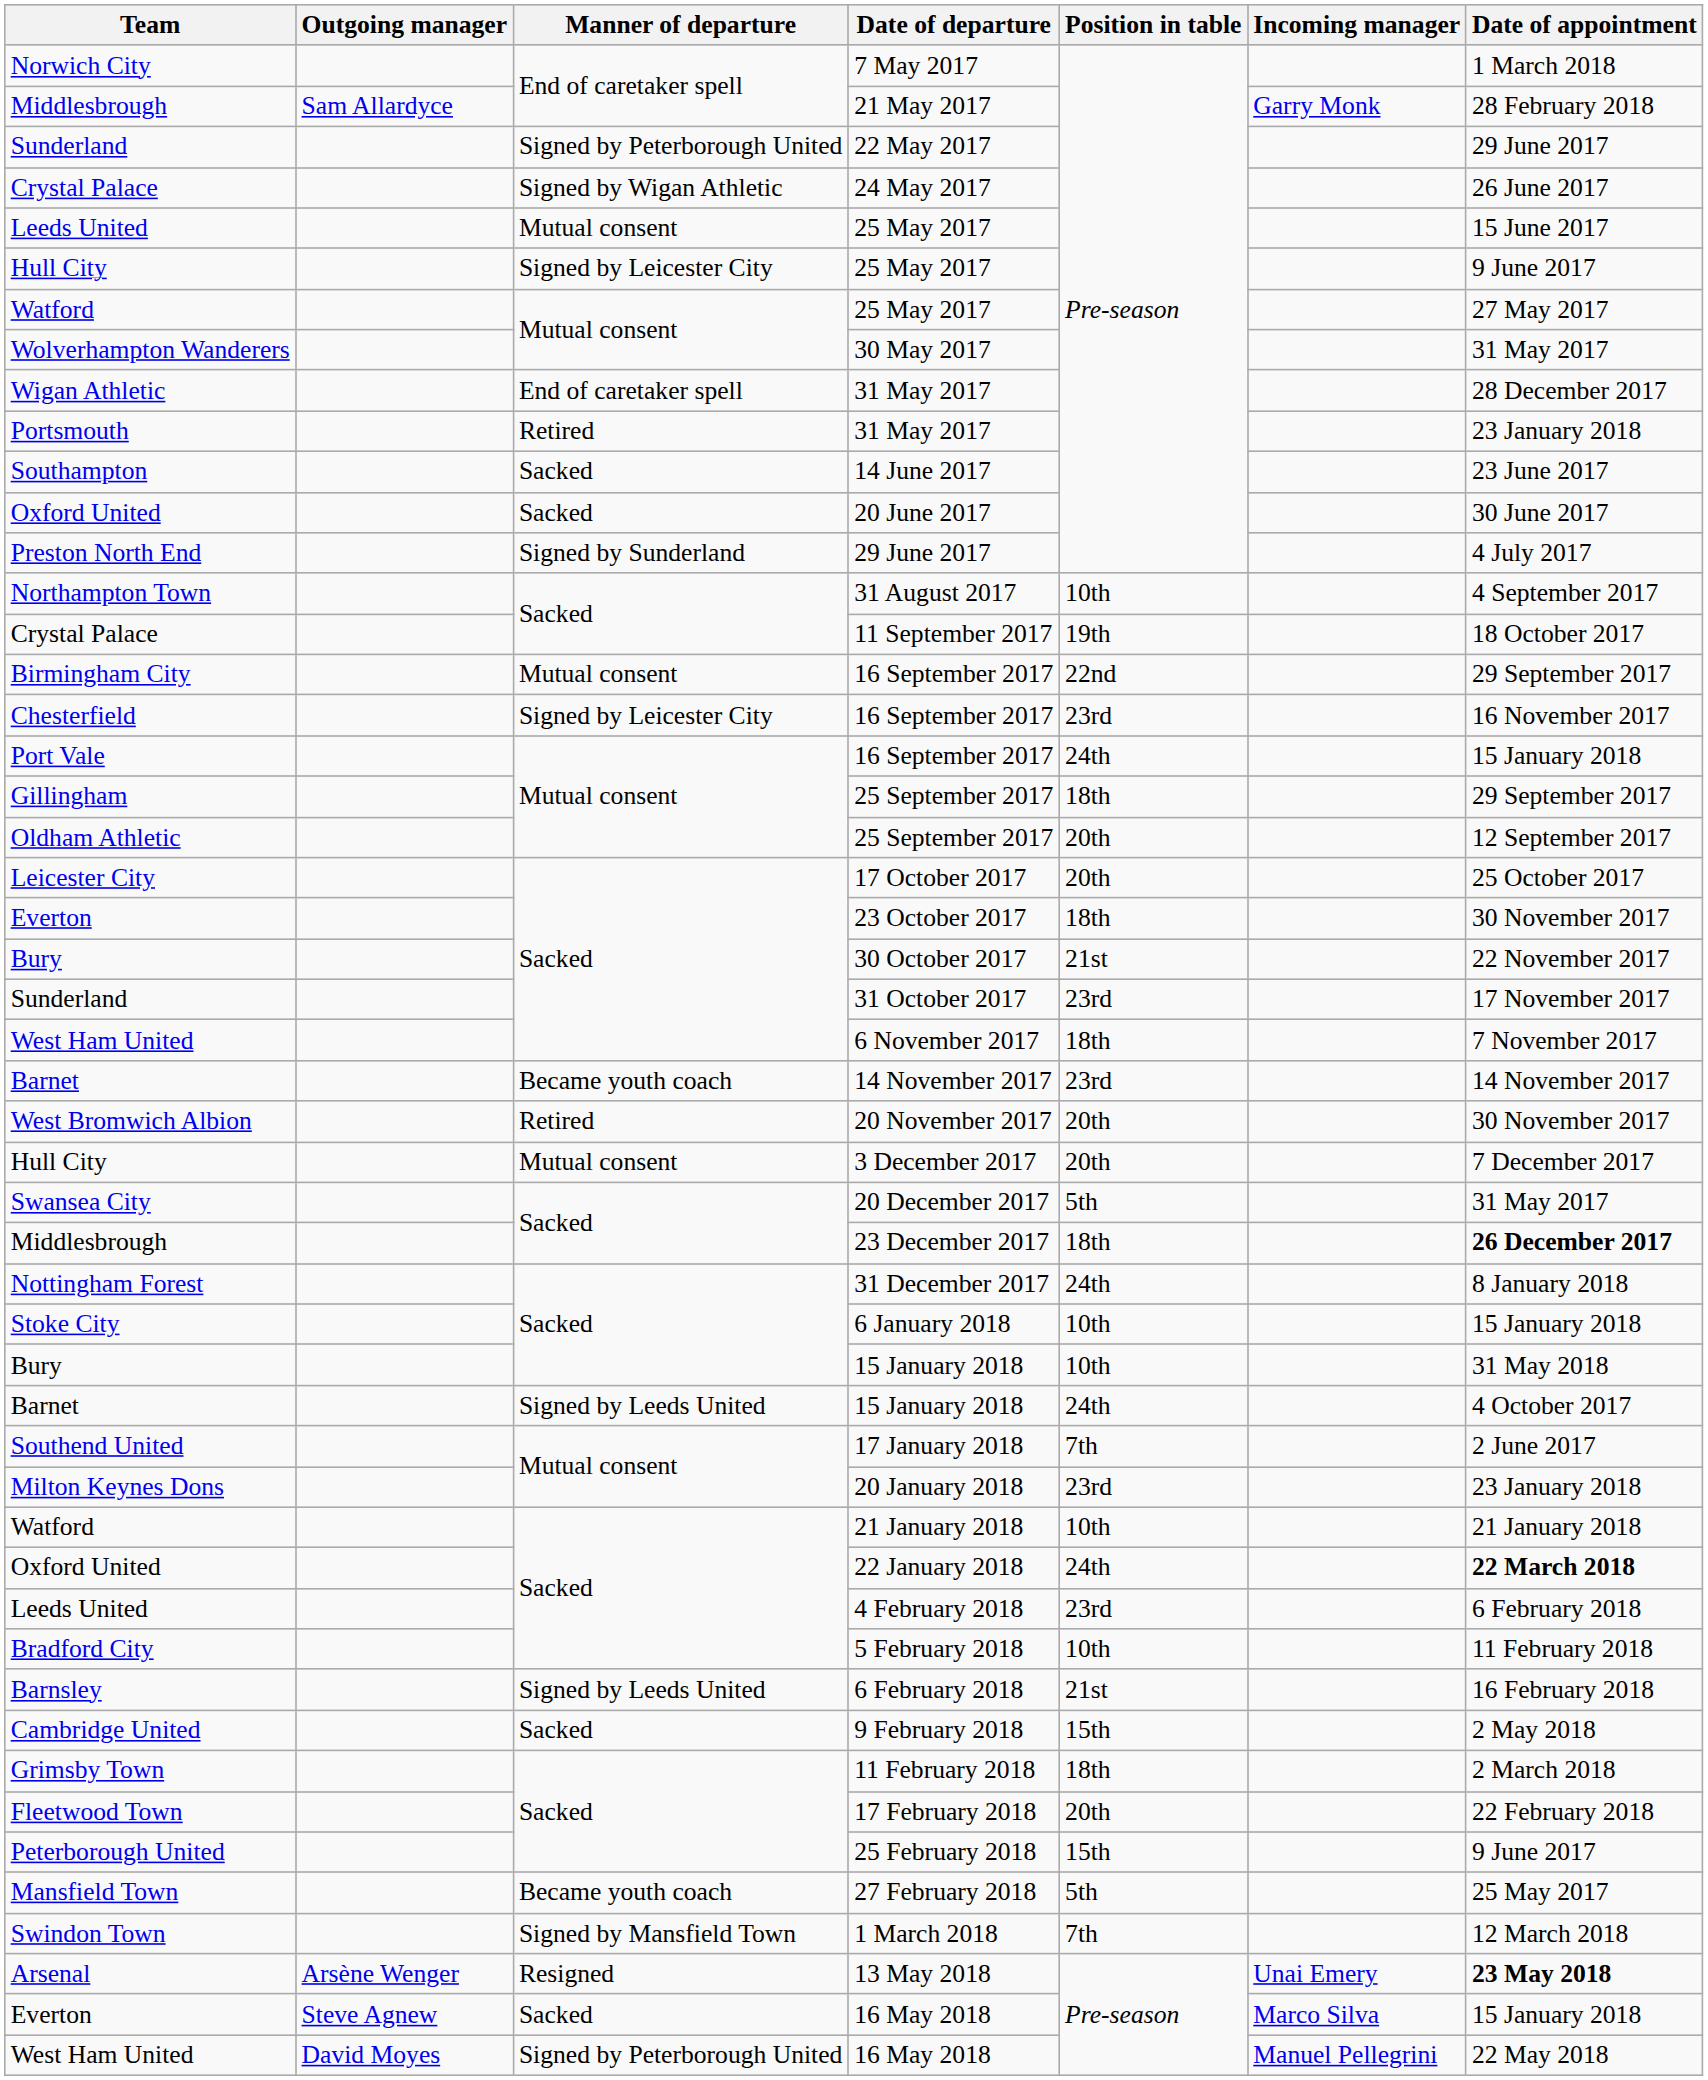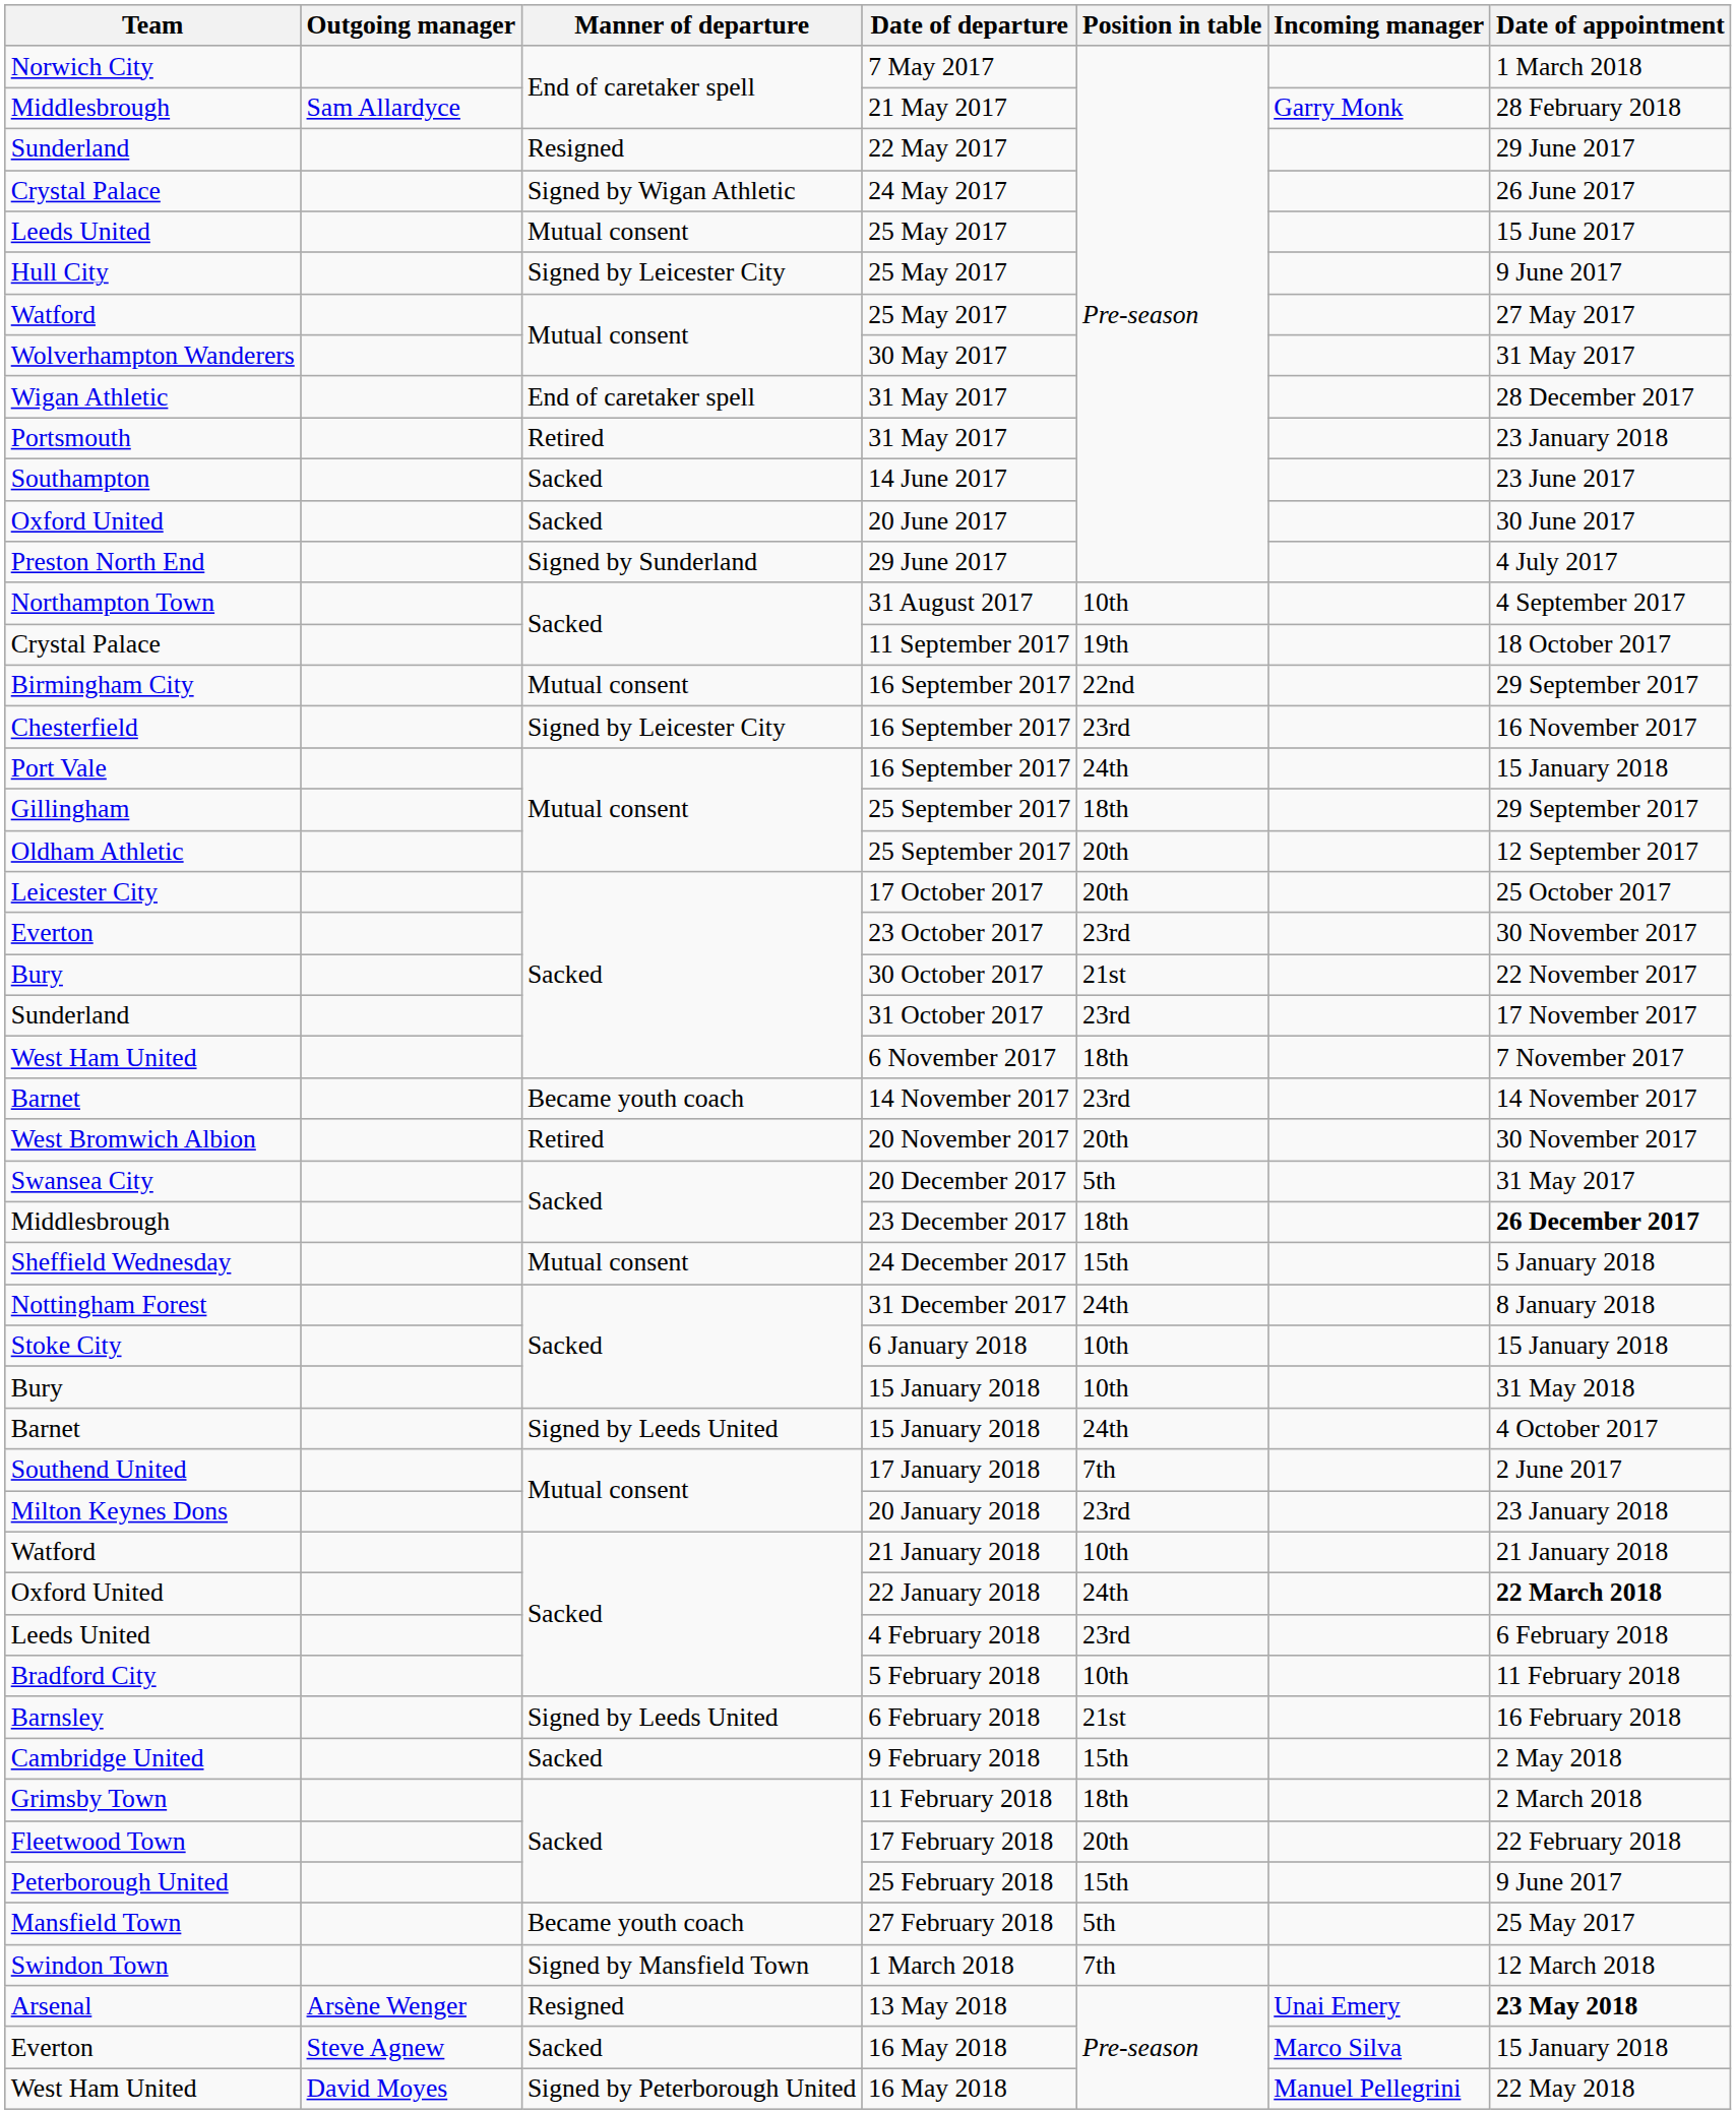22 May 2017 | Manner of departure: Signed by Peterborough United -> Resigned
23 October 2017 | Position in table: 18th -> 23rd
- row: Hull City | Mutual consent | 3 December 2017 | 20th | 7 December 2017
+ row: Sheffield Wednesday | Mutual consent | 24 December 2017 | 15th | 5 January 2018
